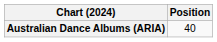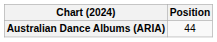Australian Dance Albums (ARIA) | Position: 40 -> 44
